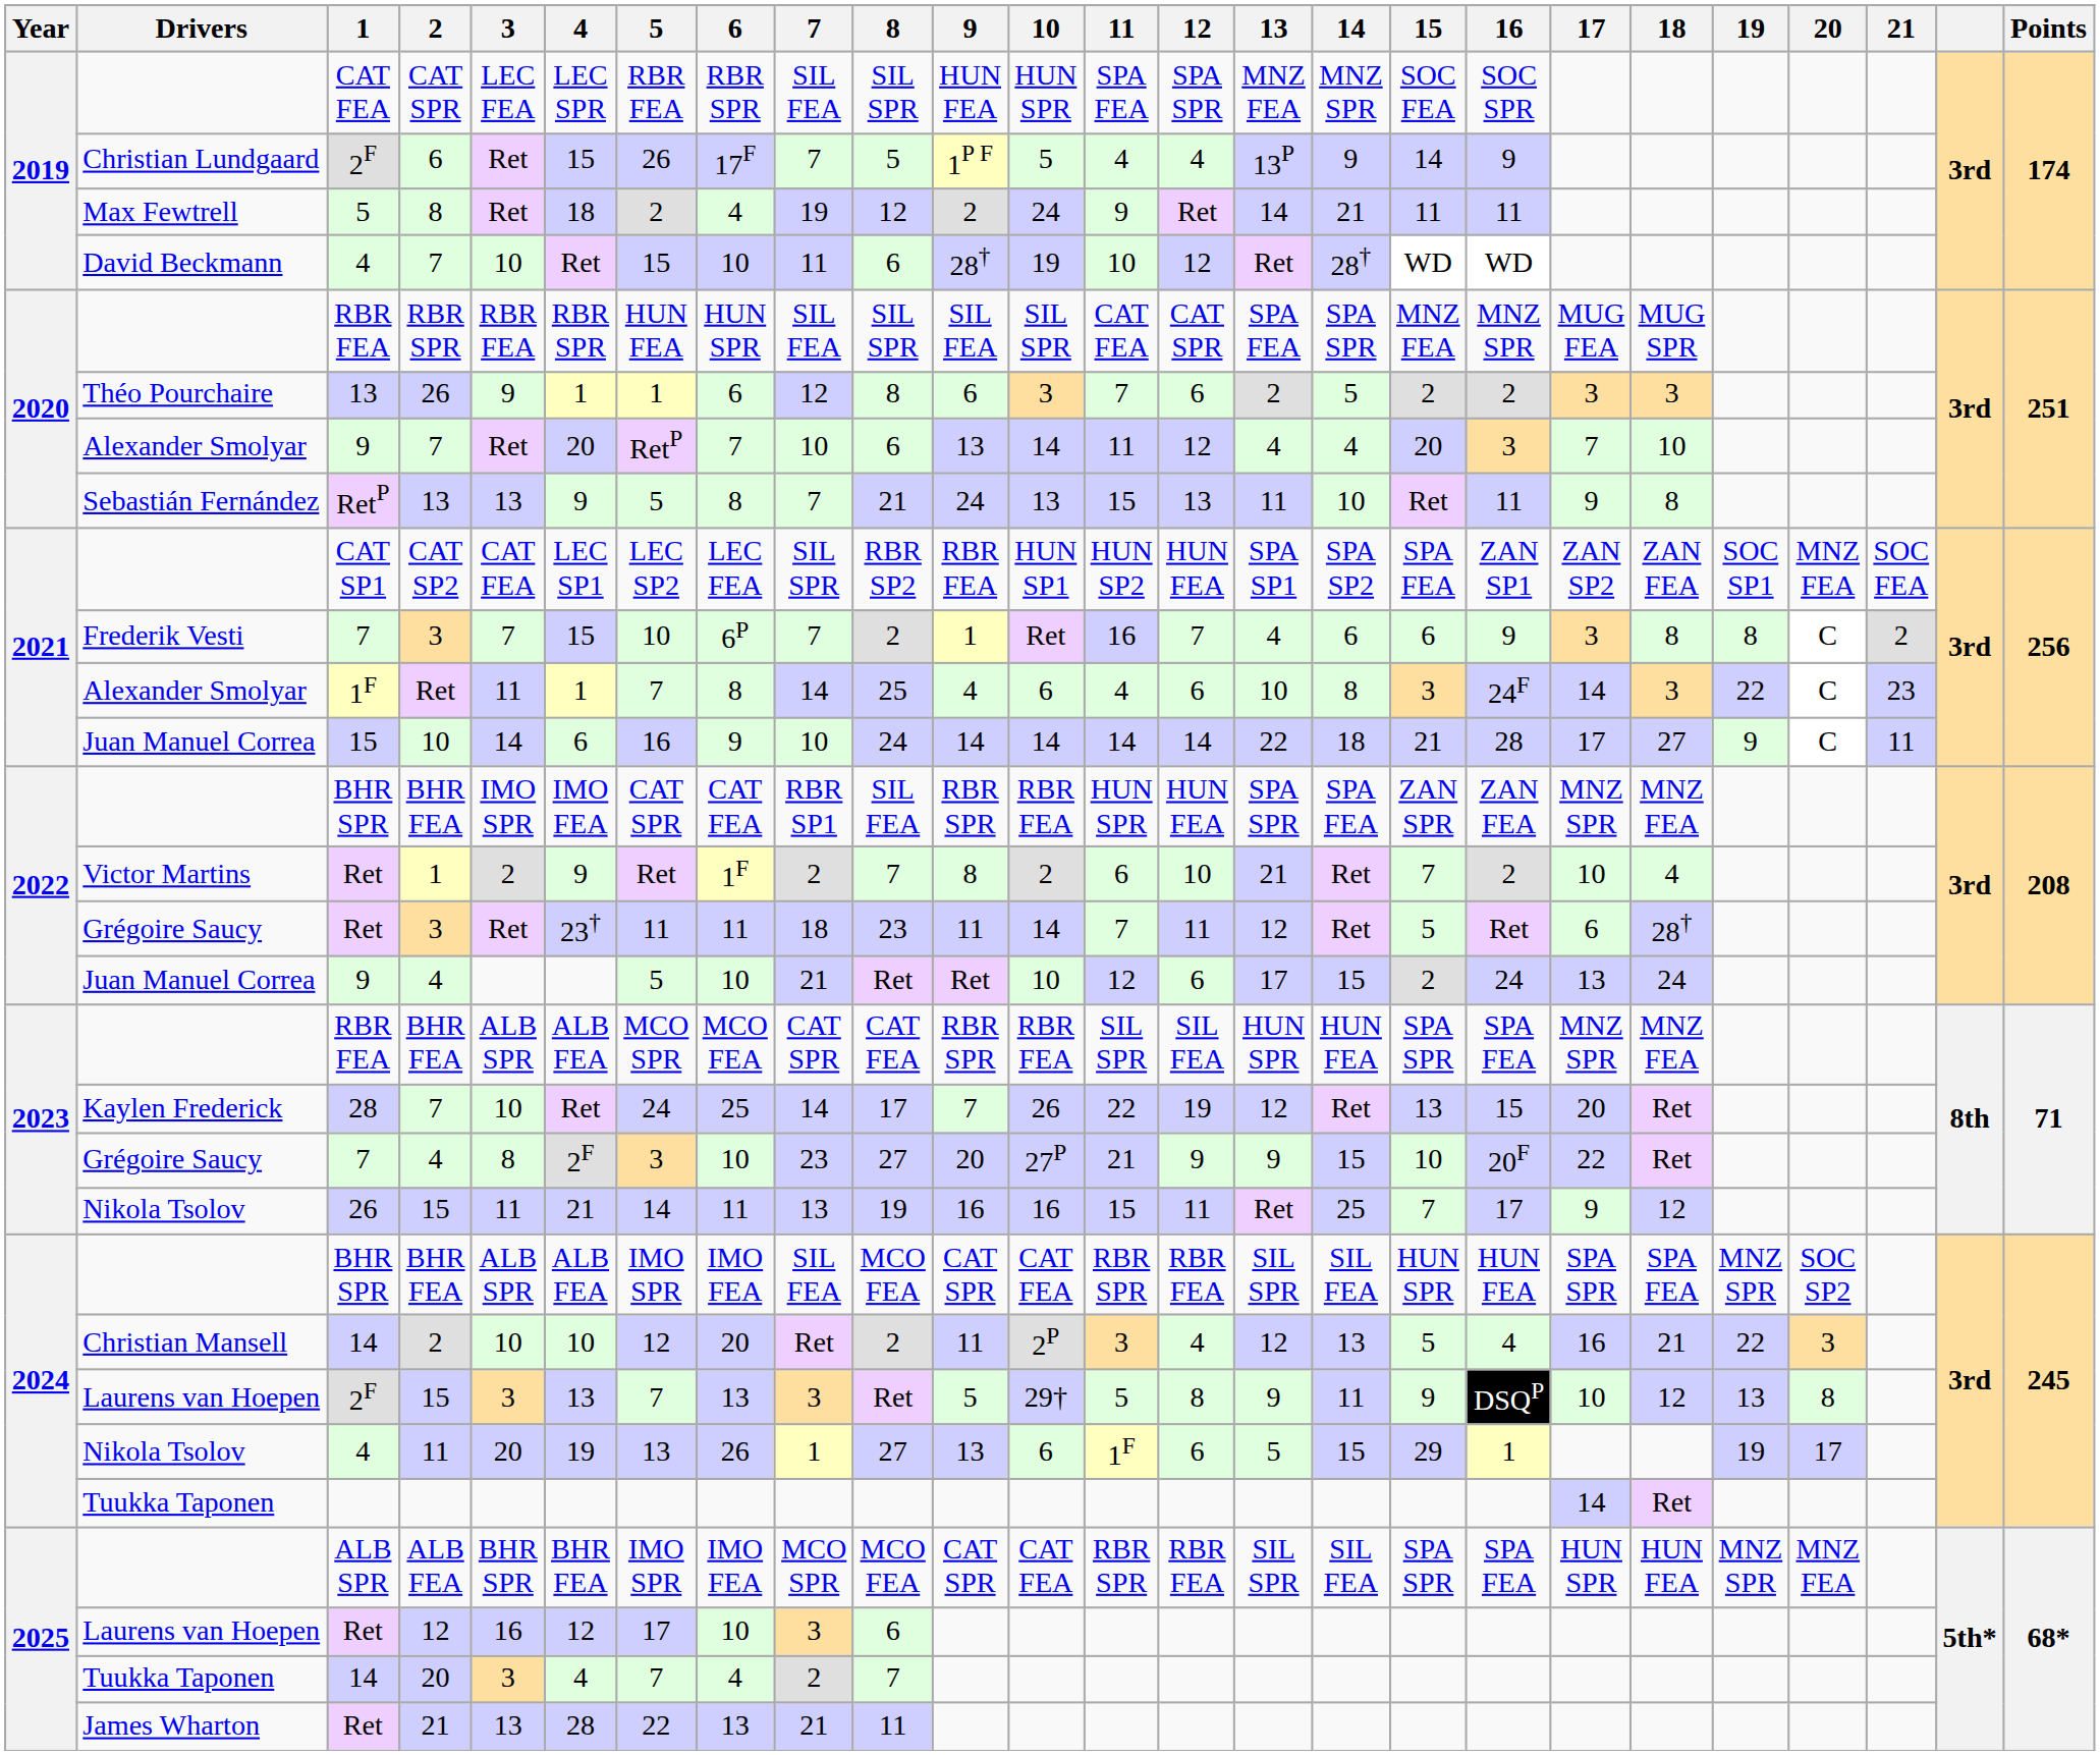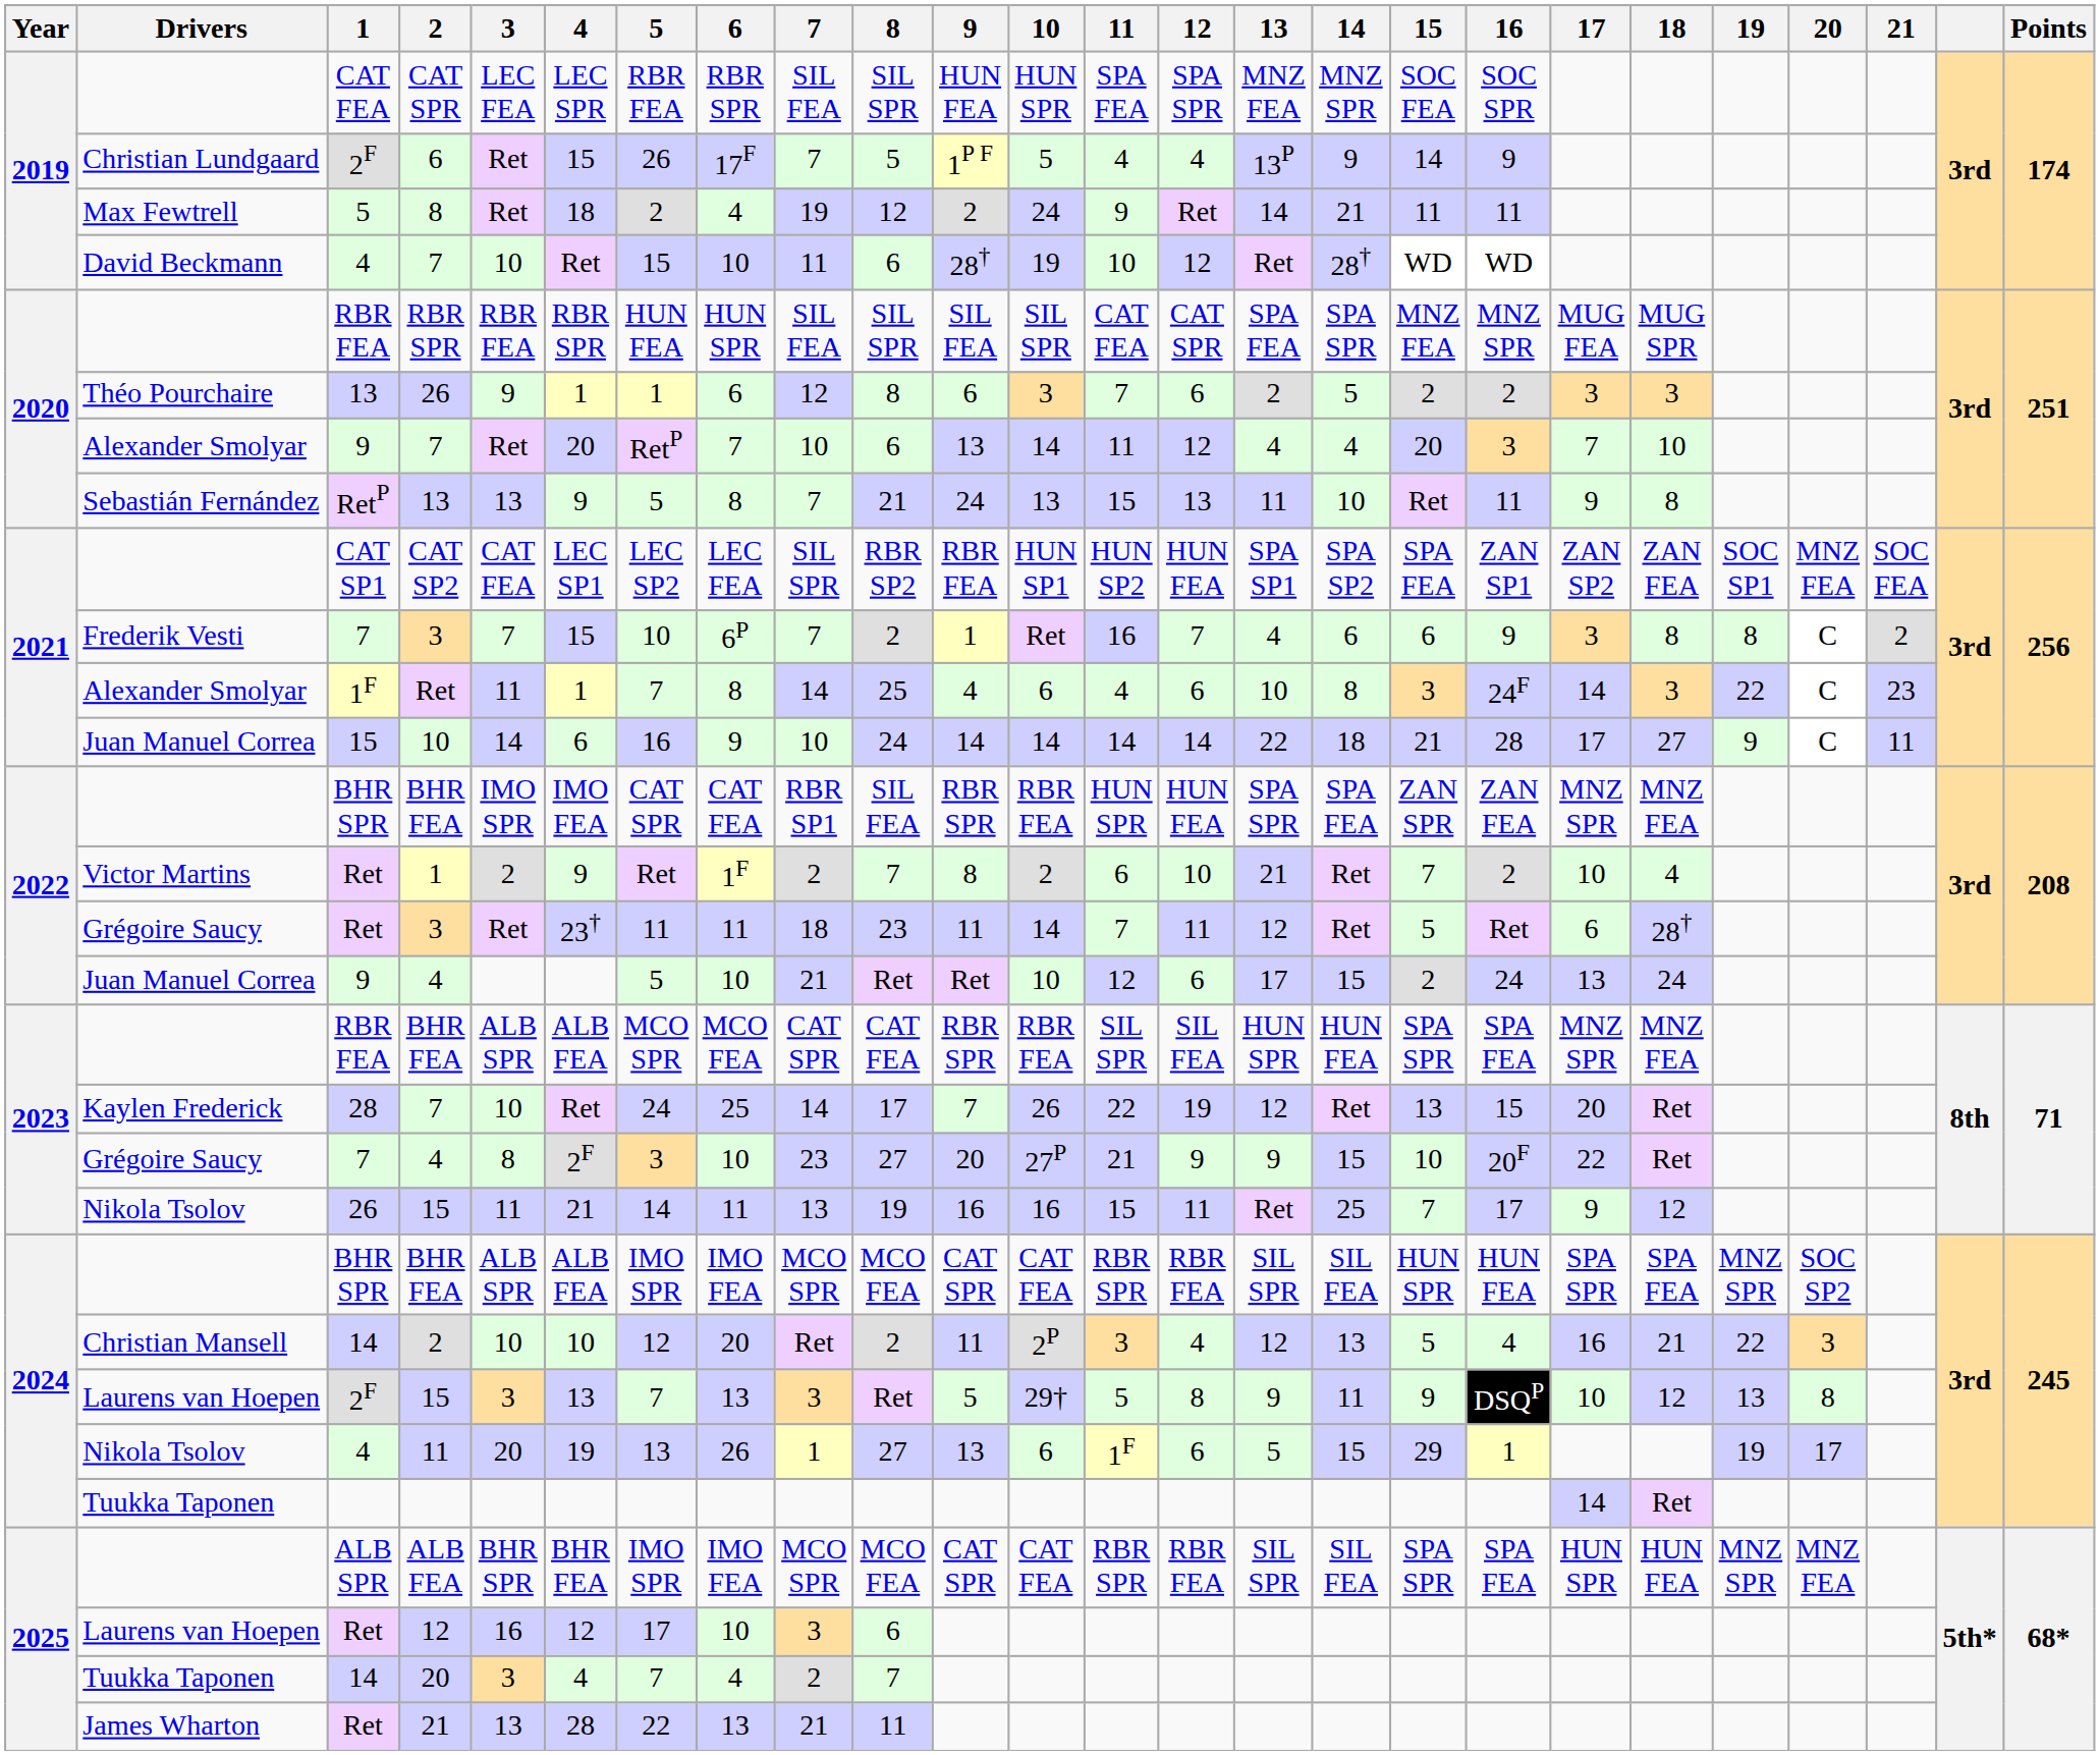2024 / BHR FEA | 7: SIL FEA -> MCO SPR
